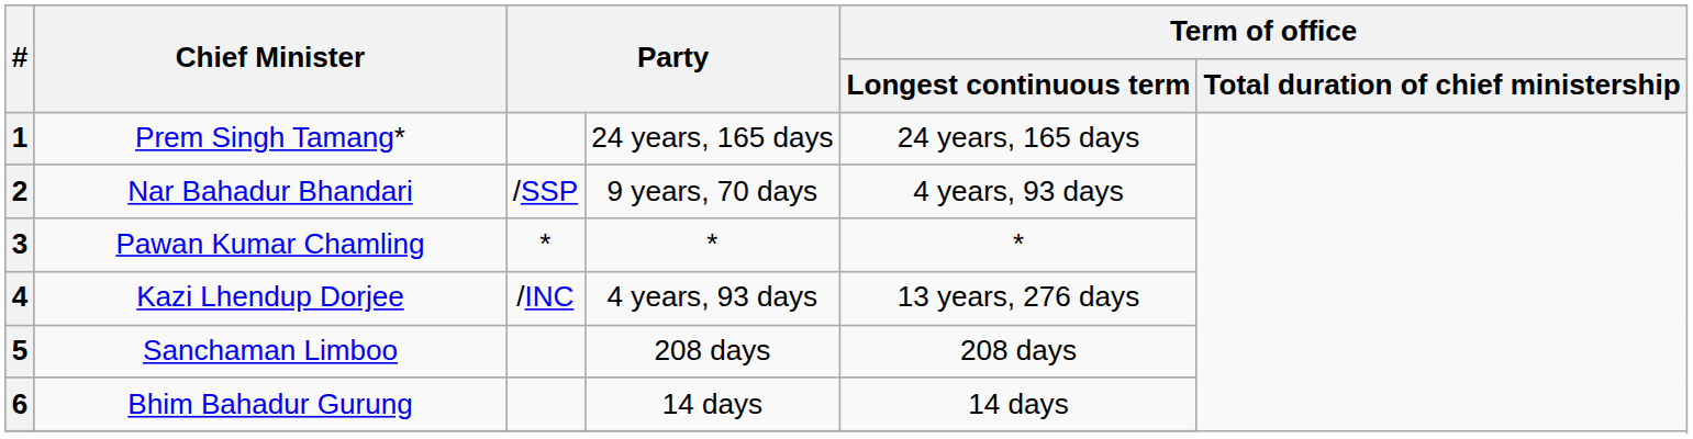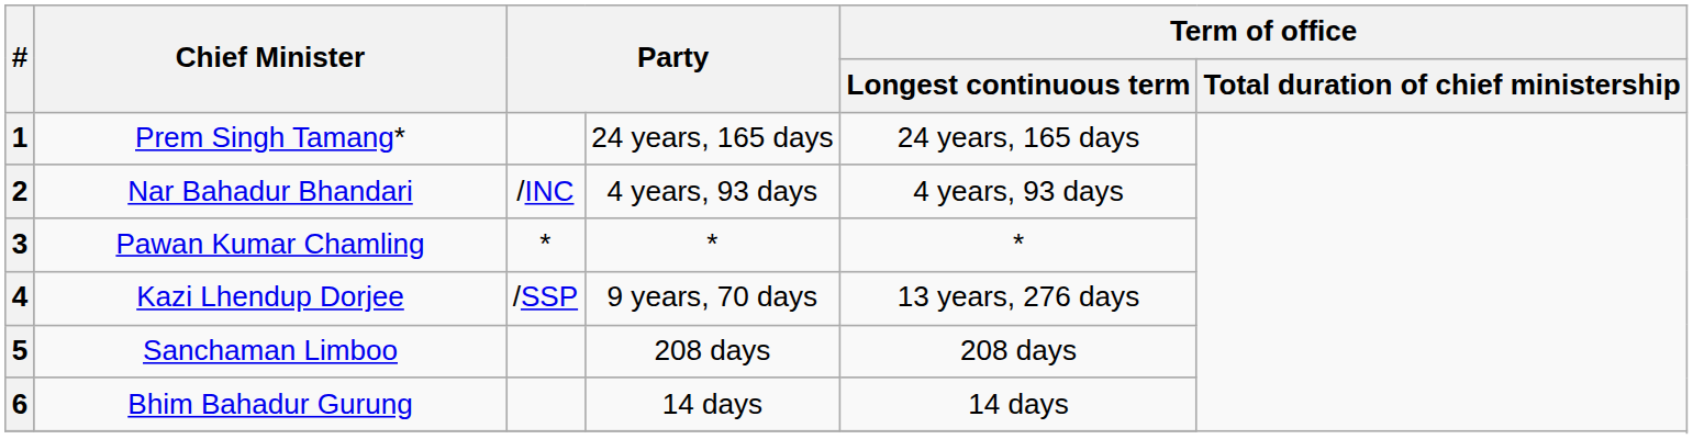2 | column 3: /SSP -> /INC
2 | column 4: 9 years, 70 days -> 4 years, 93 days
4 | column 3: /INC -> /SSP
4 | column 4: 4 years, 93 days -> 9 years, 70 days
